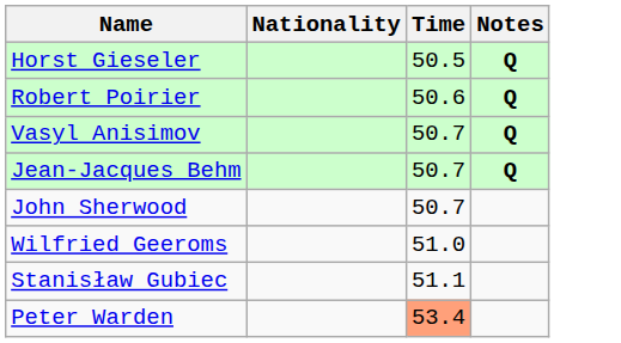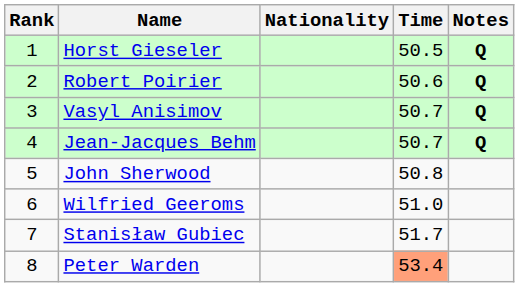+ column: Rank | 1 | 2 | 3 | 4 | 5 | 6 | 7 | 8
John Sherwood | Time: 50.7 -> 50.8
Stanisław Gubiec | Time: 51.1 -> 51.7
